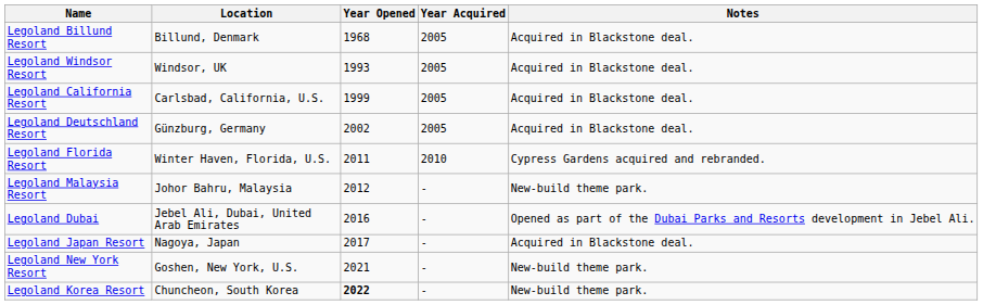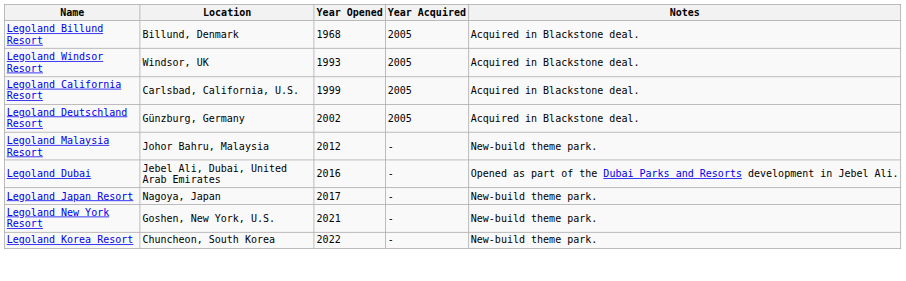- row: Legoland Florida Resort | Winter Haven, Florida, U.S. | 2011 | 2010 | Cypress Gardens acquired and rebranded.
Legoland Japan Resort | Notes: Acquired in Blackstone deal. -> New-build theme park.
Legoland Korea Resort | Year Opened: bold -> normal
